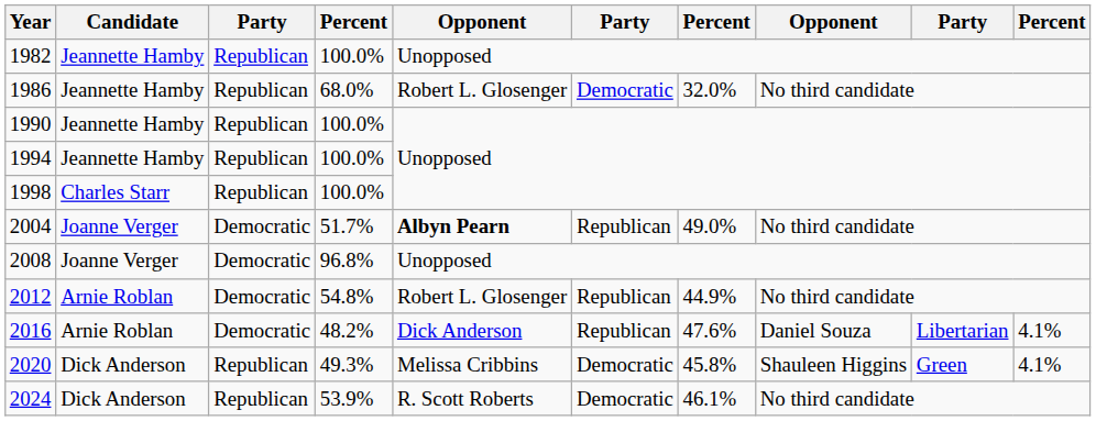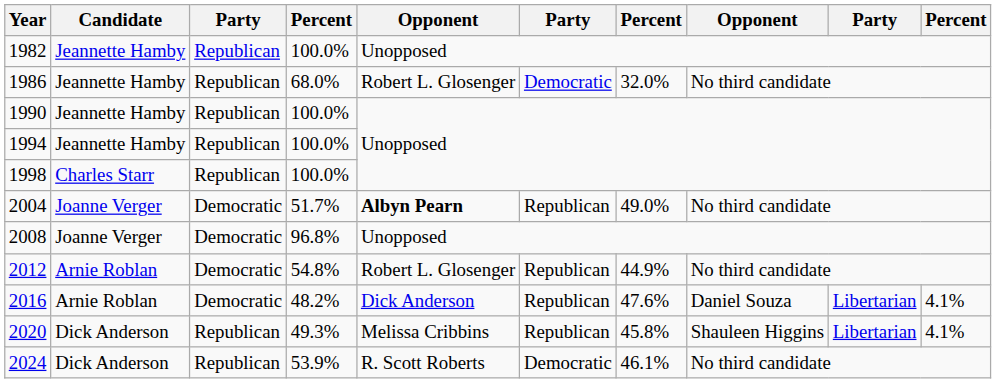2020 | column 6: Democratic -> Republican
2020 | column 9: Green -> Libertarian
